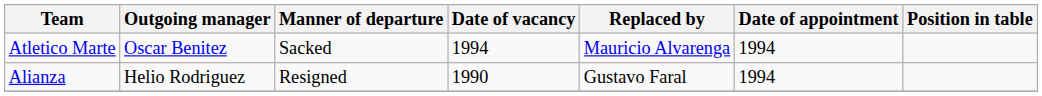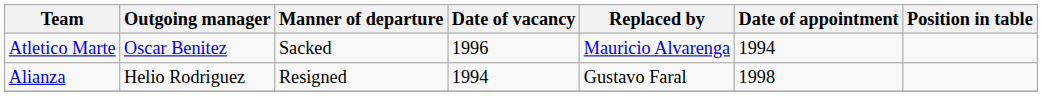Atletico Marte | Date of vacancy: 1994 -> 1996
Alianza | Date of vacancy: 1990 -> 1994
Alianza | Date of appointment: 1994 -> 1998
